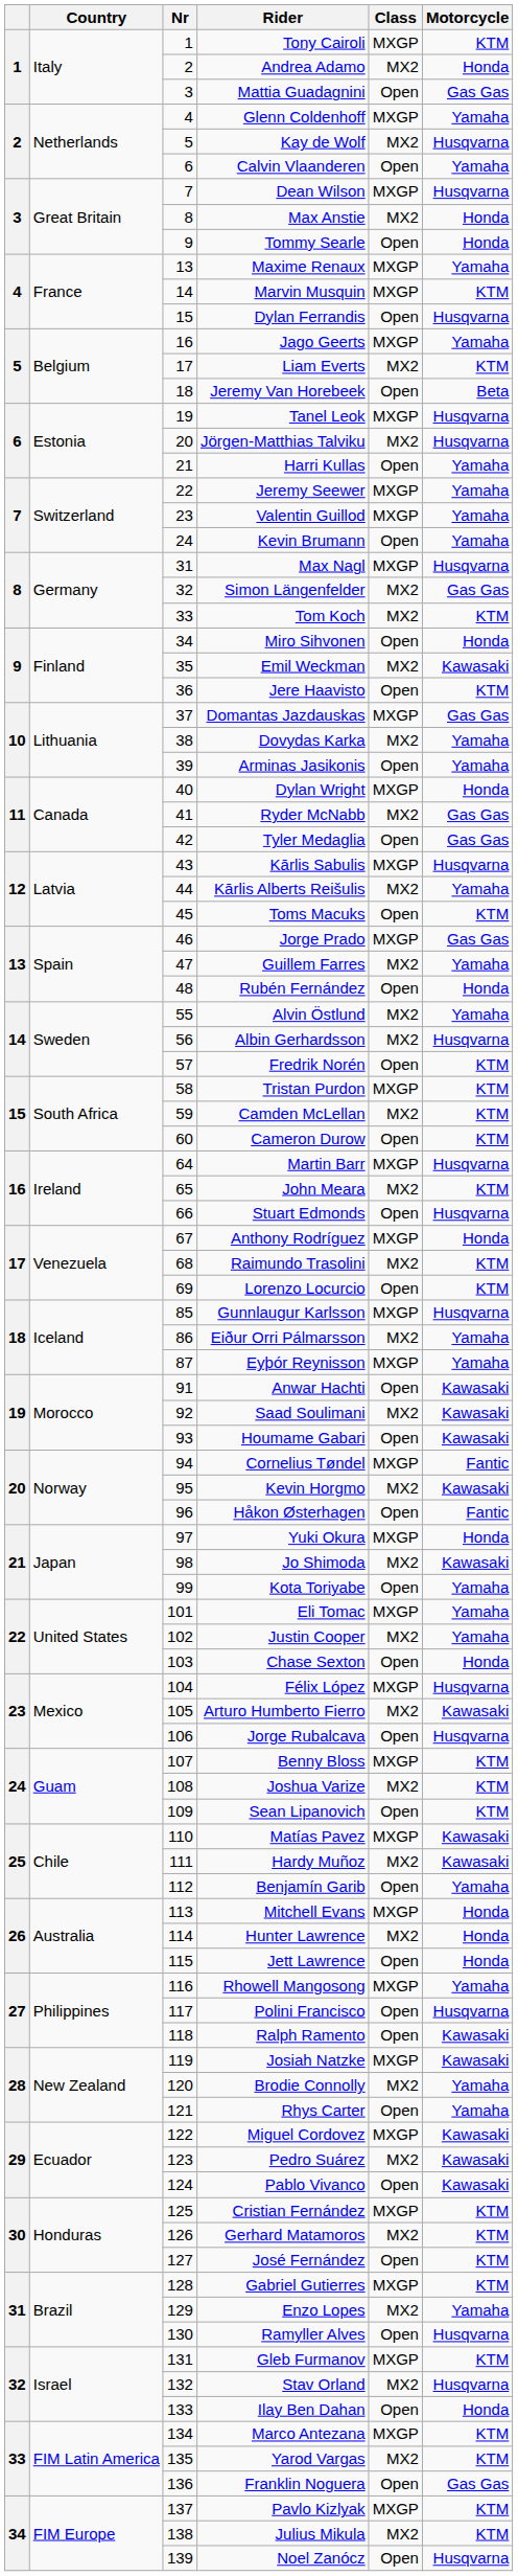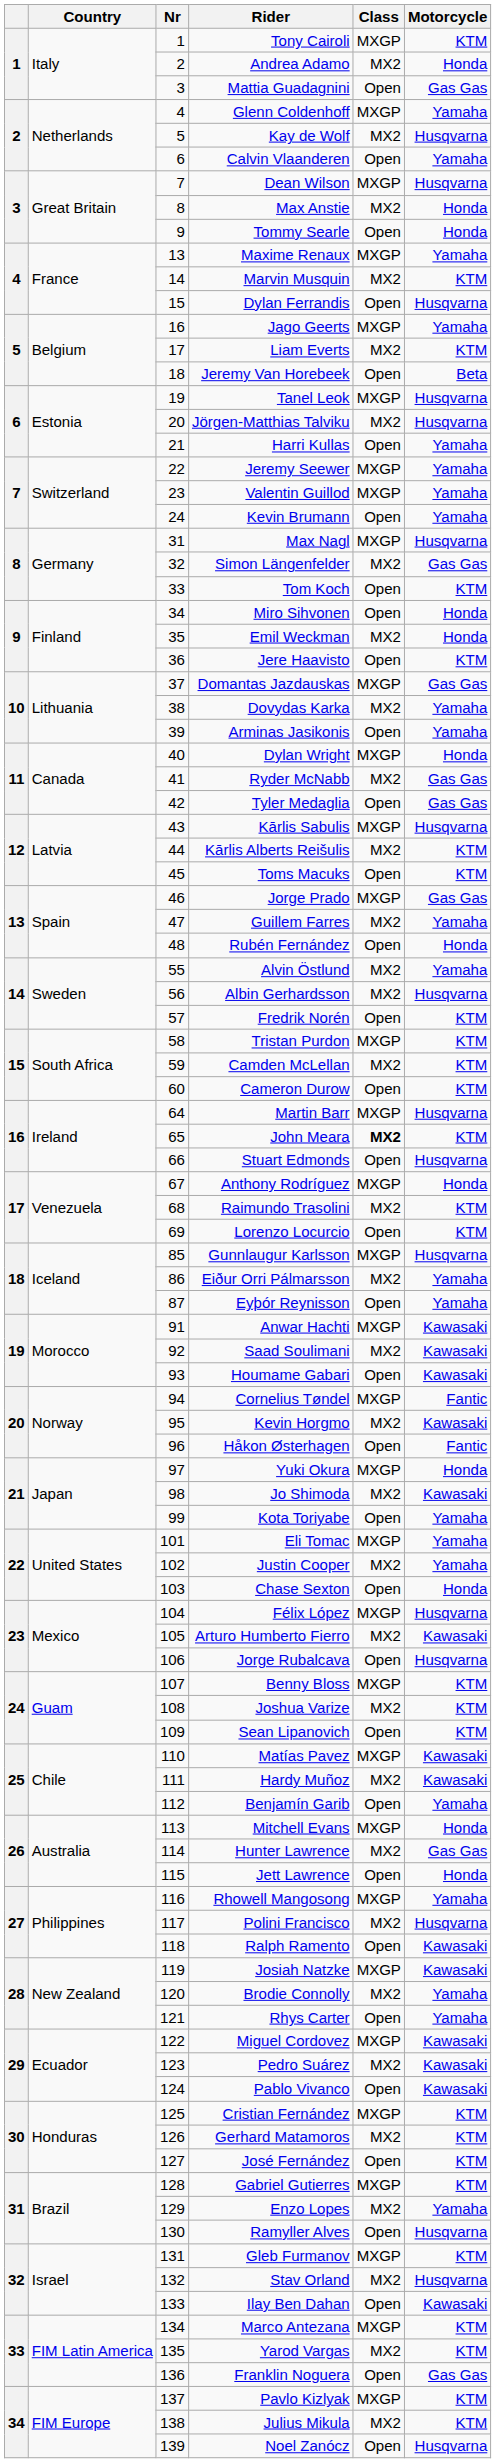Marvin Musquin | Class: MXGP -> MX2
Tom Koch | Class: MX2 -> Open
Emil Weckman | Motorcycle: Kawasaki -> Honda
Kārlis Alberts Reišulis | Motorcycle: Yamaha -> KTM
John Meara | Class: normal -> bold
Eyþór Reynisson | Class: MXGP -> Open
Anwar Hachti | Class: Open -> MXGP
Hunter Lawrence | Motorcycle: Honda -> Gas Gas
Polini Francisco | Class: Open -> MX2
Ilay Ben Dahan | Motorcycle: Honda -> Kawasaki
